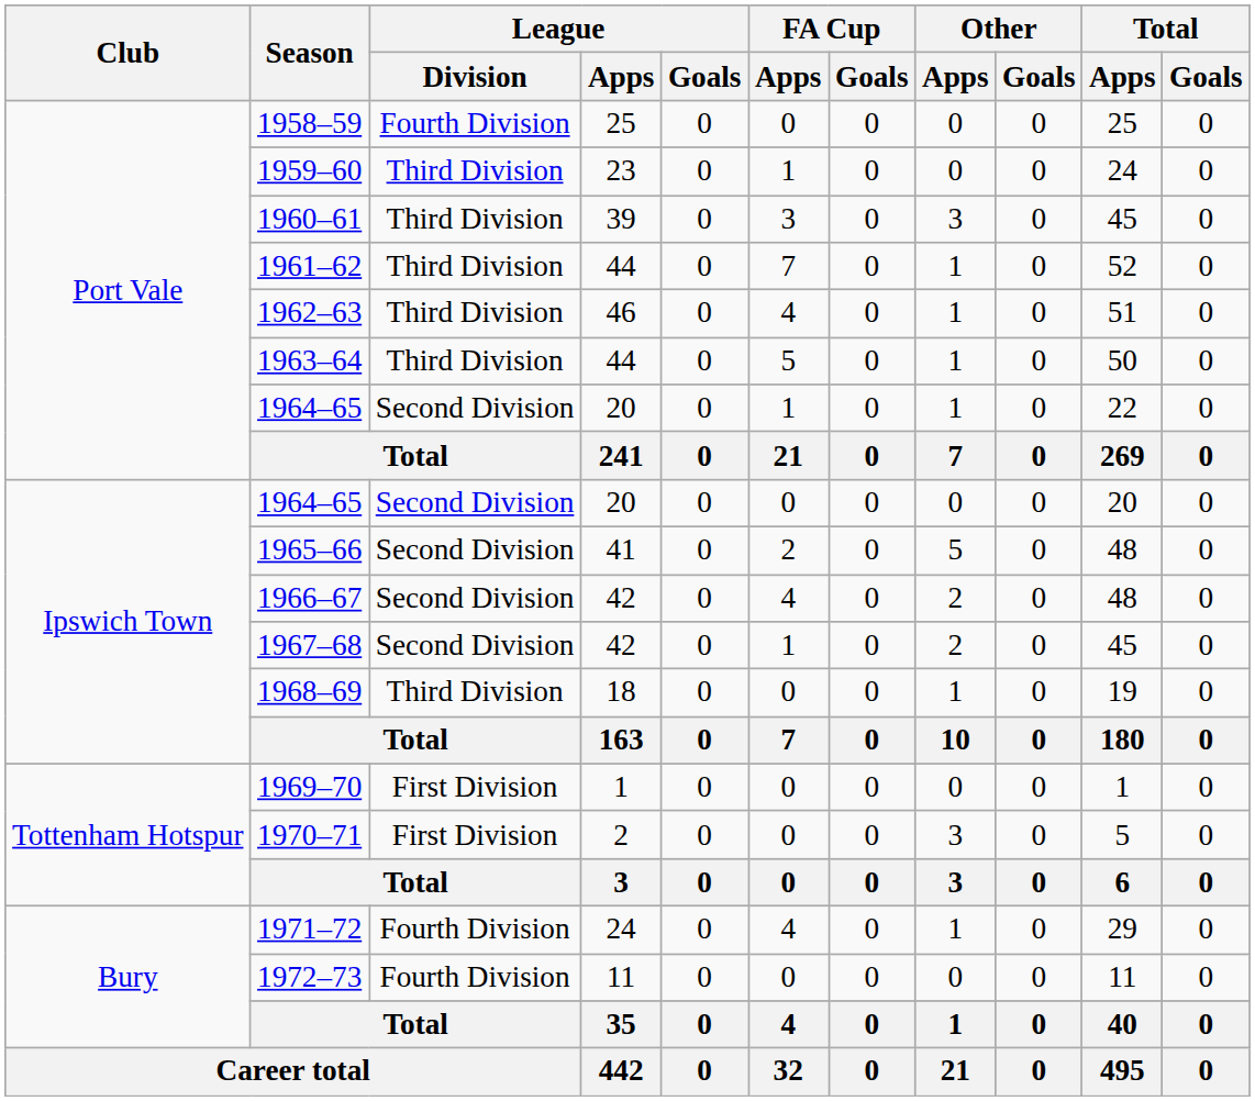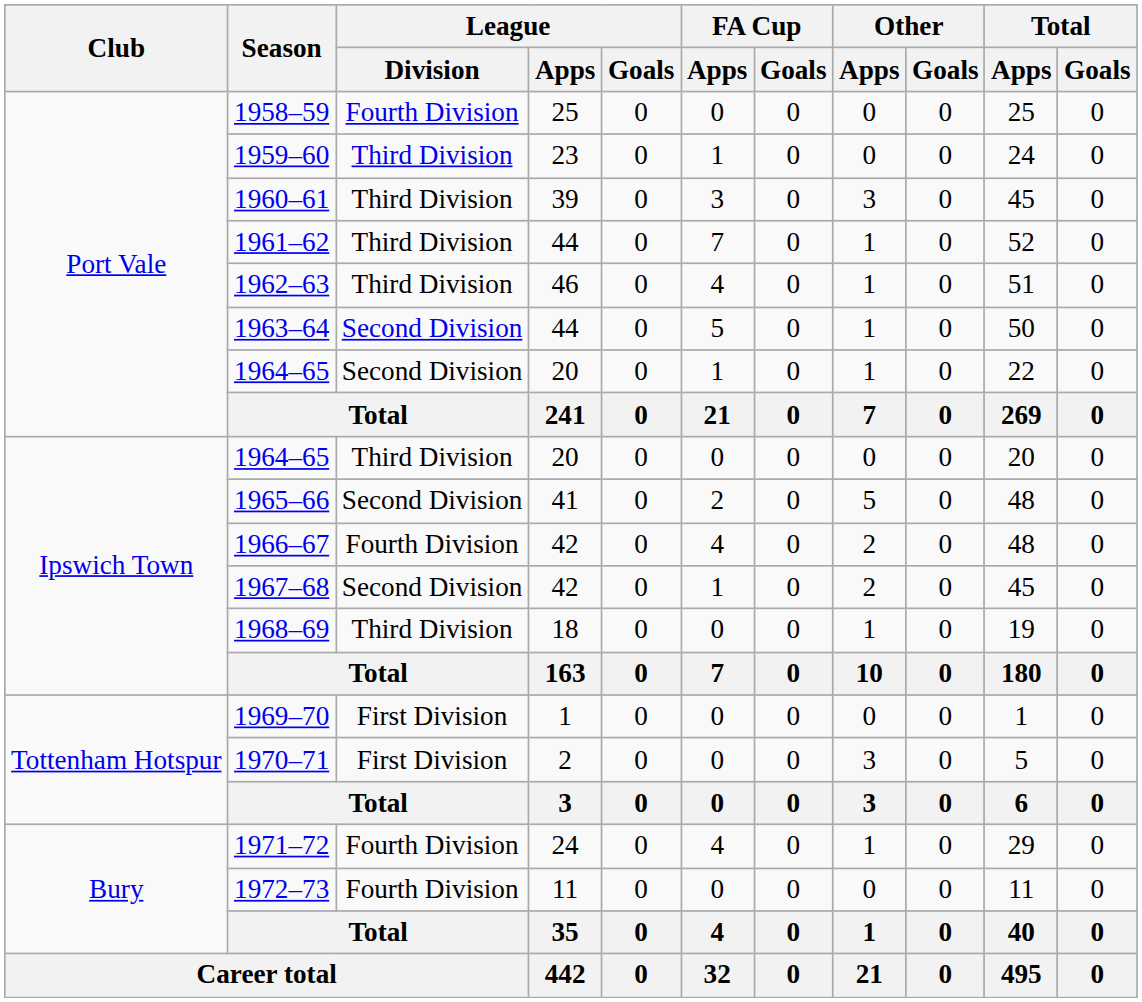1963–64 | League / Division: Third Division -> Second Division
Ipswich Town / 1964–65 | League / Division: Second Division -> Third Division
1966–67 | League / Division: Second Division -> Fourth Division
